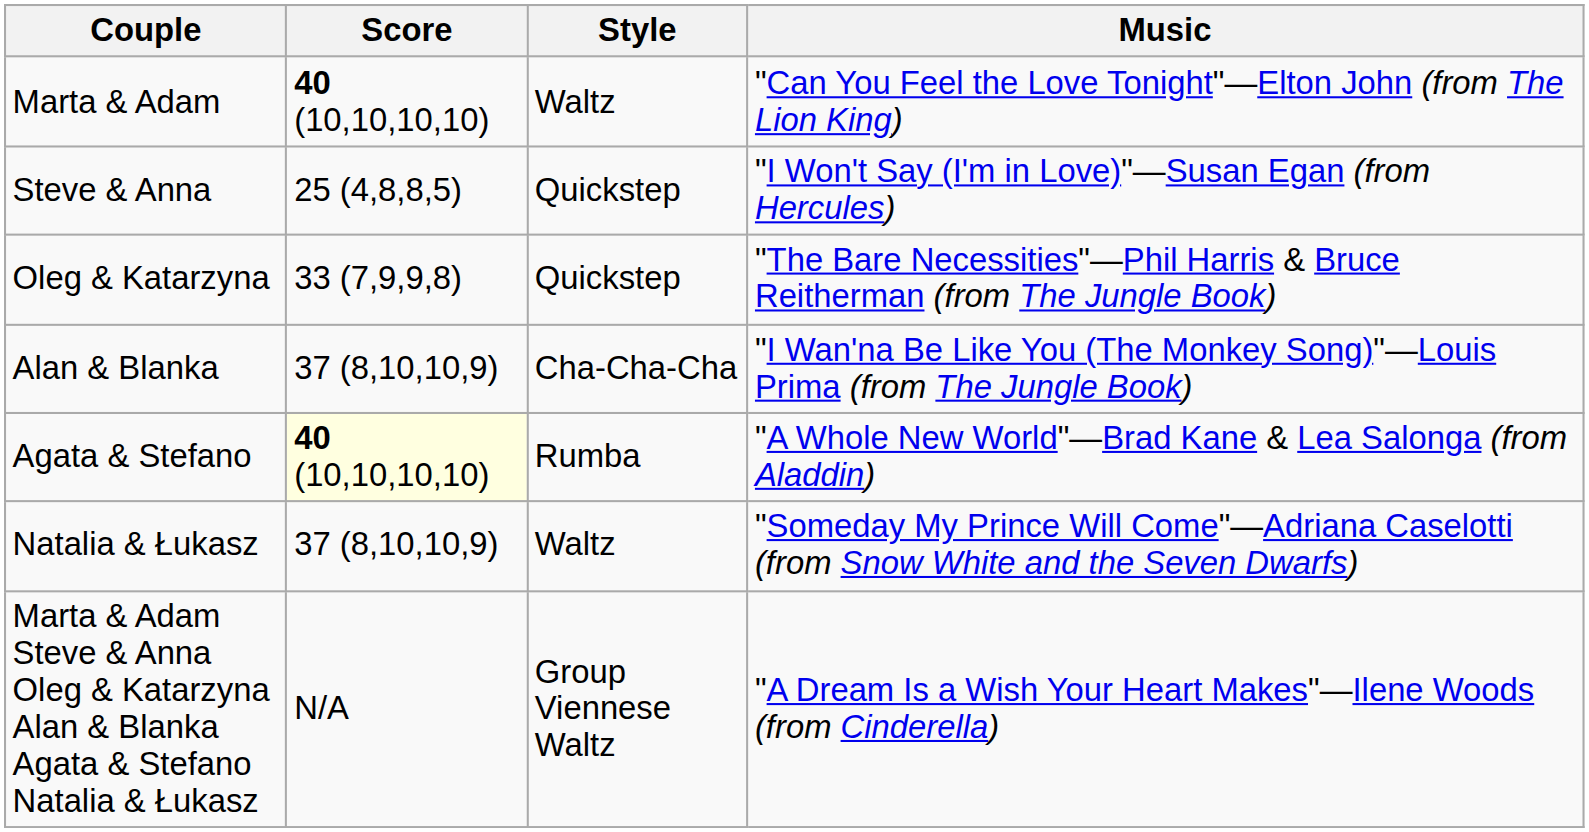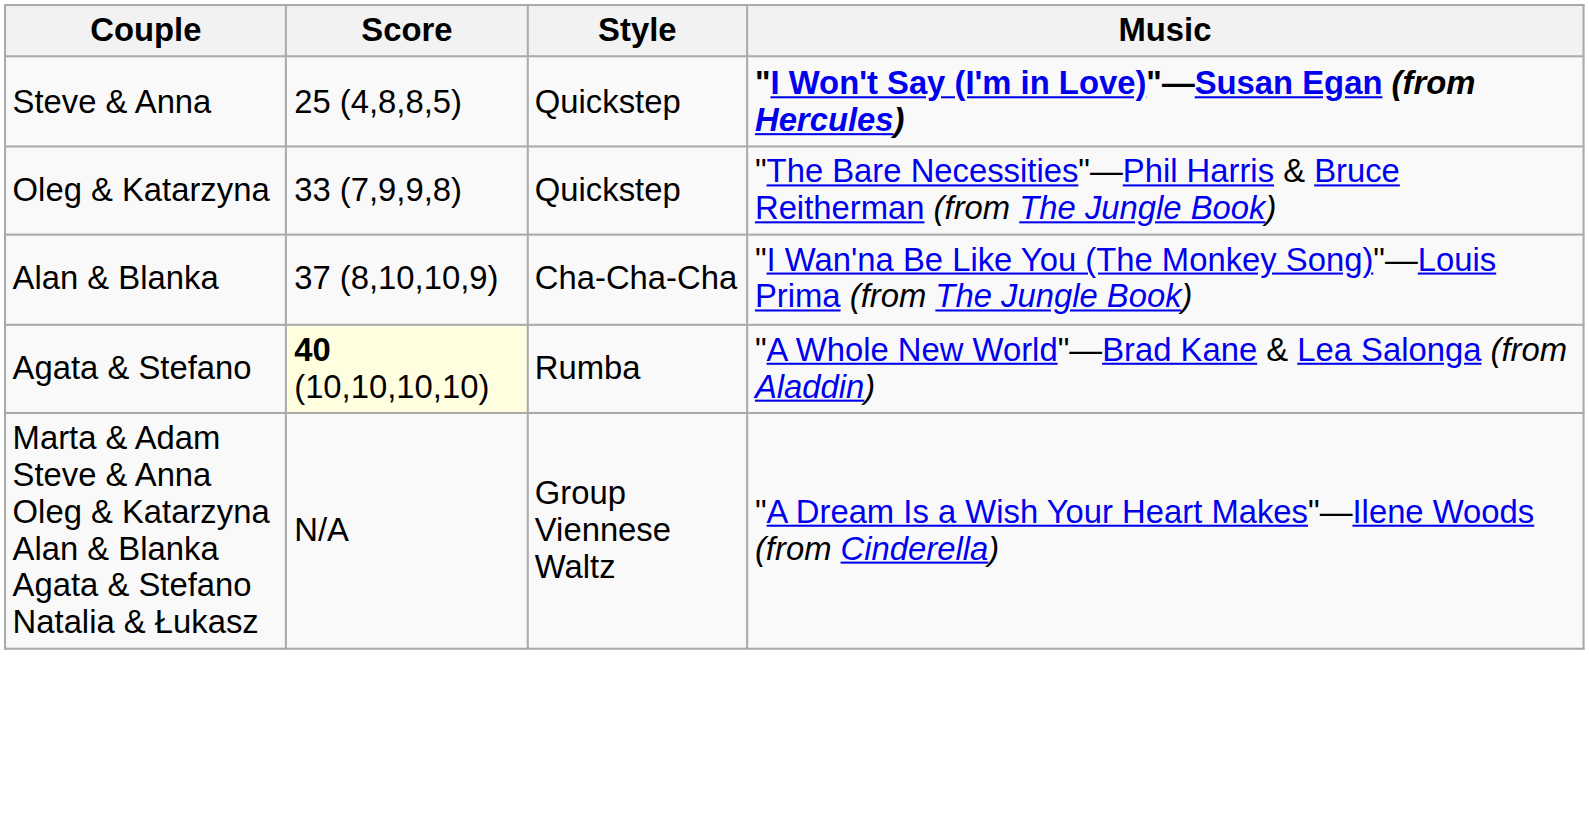- row: Marta & Adam | 40 (10,10,10,10) | Waltz | "Can You Feel the Love Tonight"—Elton John (from The Lion King)
Steve & Anna | Music: normal -> bold
- row: Natalia & Łukasz | 37 (8,10,10,9) | Waltz | "Someday My Prince Will Come"—Adriana Caselotti (from Snow White and the Seven Dwarfs)
